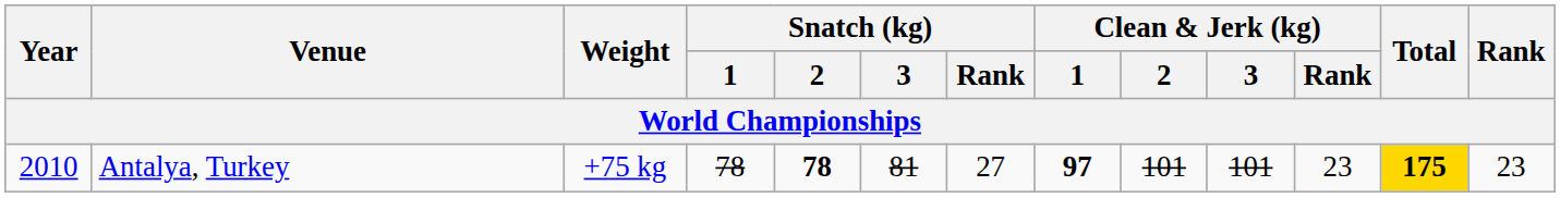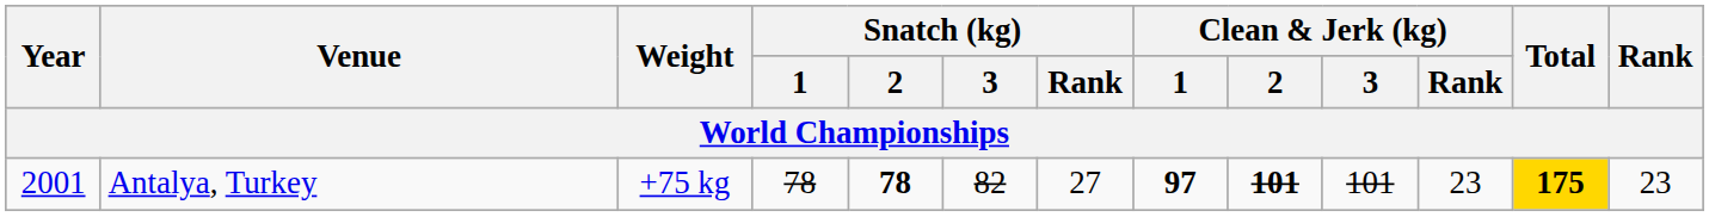Antalya, Turkey | Year: 2010 -> 2001
Antalya, Turkey | Snatch (kg) / 3: 81 -> 82
Antalya, Turkey | Clean & Jerk (kg) / 2: normal -> bold
